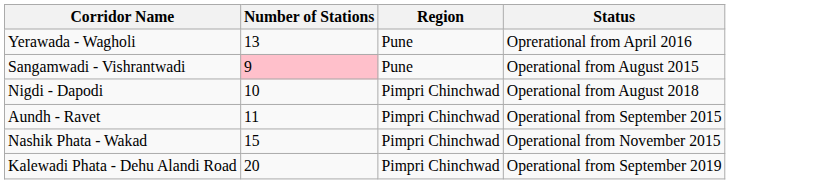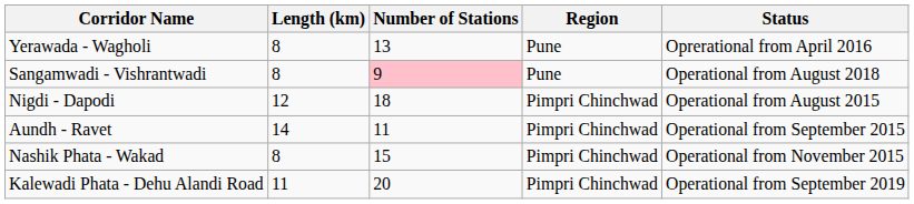+ column: Length (km) | 8 | 8 | 12 | 14 | 8 | 11
Sangamwadi - Vishrantwadi | Status: Operational from August 2015 -> Operational from August 2018
Nigdi - Dapodi | Number of Stations: 10 -> 18
Nigdi - Dapodi | Status: Operational from August 2018 -> Operational from August 2015
